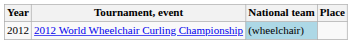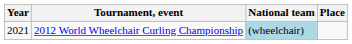2012 World Wheelchair Curling Championship | Year: 2012 -> 2021
